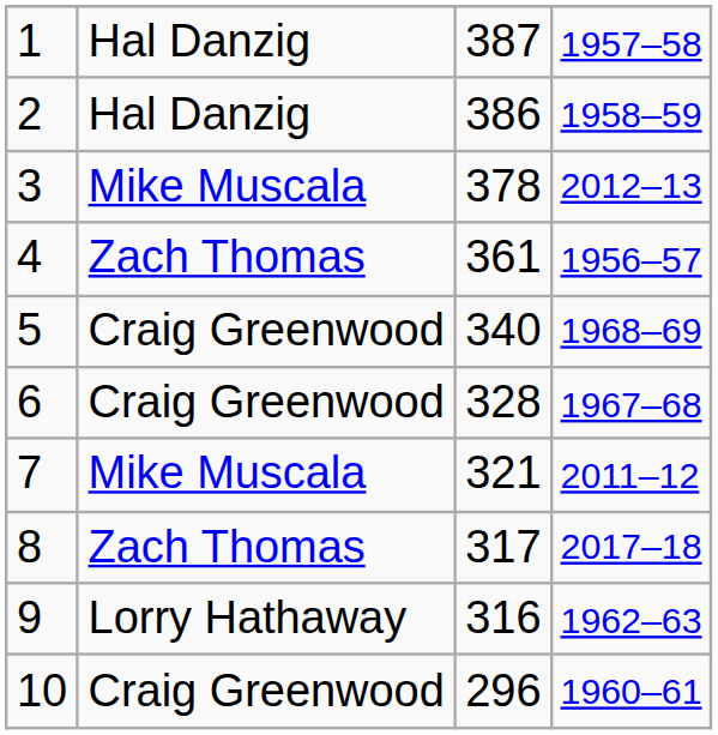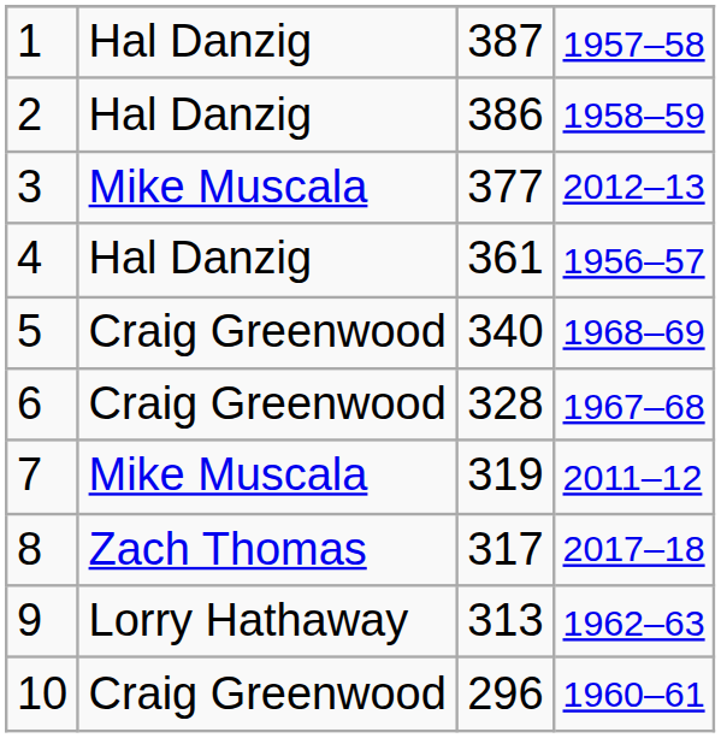3 | column 3: 378 -> 377
4 | column 2: Zach Thomas -> Hal Danzig
7 | column 3: 321 -> 319
9 | column 3: 316 -> 313
